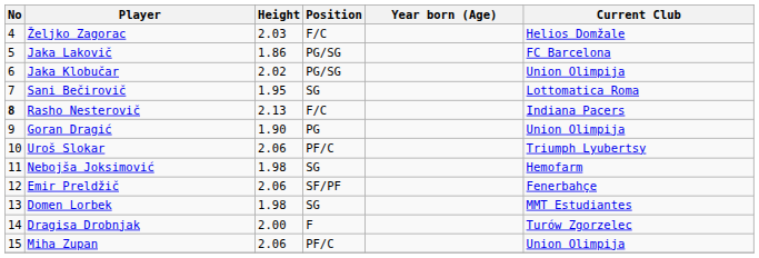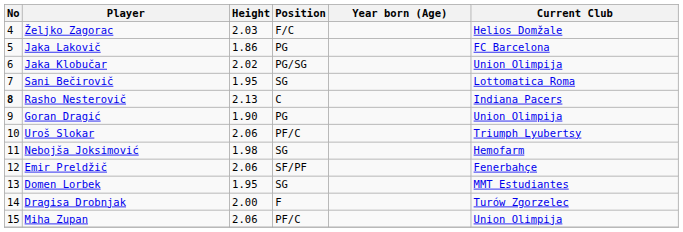Jaka Lakovič | Position: PG/SG -> PG
Rasho Nesterovič | Position: F/C -> C
Domen Lorbek | Height: 1.98 -> 1.95
